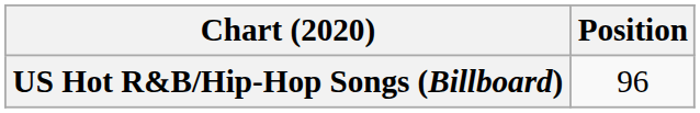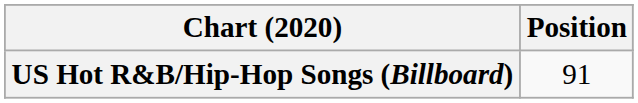US Hot R&B/Hip-Hop Songs (Billboard) | Position: 96 -> 91
